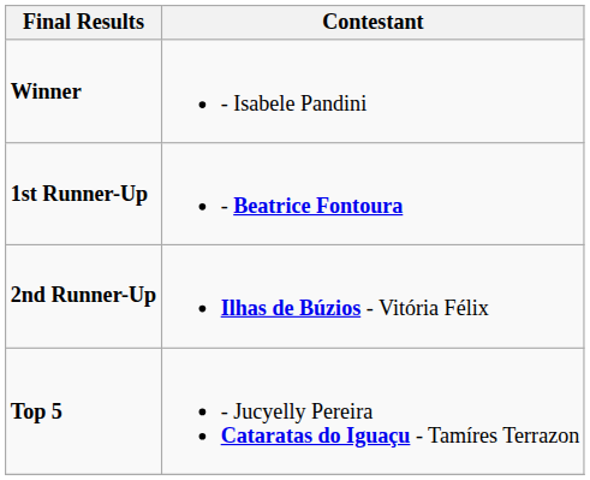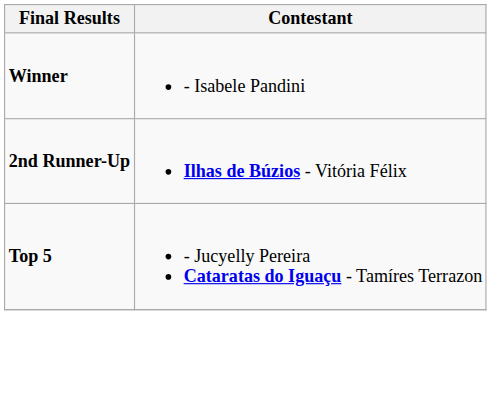- row: 1st Runner-Up | - Beatrice Fontoura
